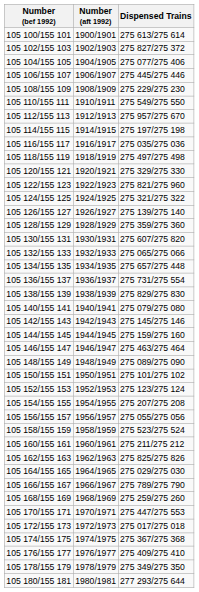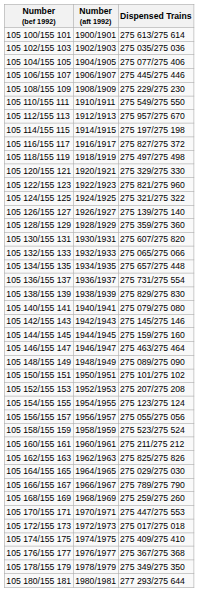105 102/155 103 | Dispensed Trains: 275 827/275 372 -> 275 035/275 036
105 116/155 117 | Dispensed Trains: 275 035/275 036 -> 275 827/275 372
105 152/155 153 | Dispensed Trains: 275 123/275 124 -> 275 207/275 208
105 154/155 155 | Dispensed Trains: 275 207/275 208 -> 275 123/275 124
105 174/155 175 | Dispensed Trains: 275 367/275 368 -> 275 409/275 410
105 176/155 177 | Dispensed Trains: 275 409/275 410 -> 275 367/275 368
